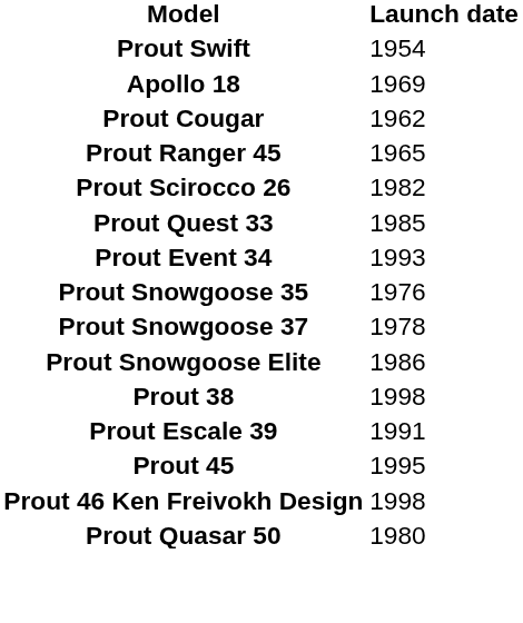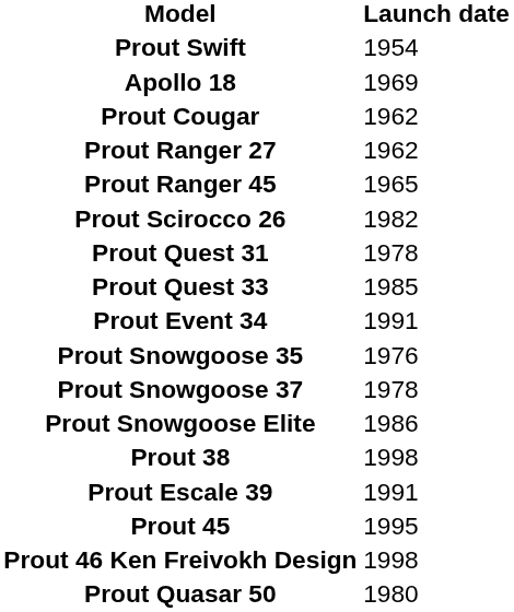+ row: Prout Ranger 27 | 1962
+ row: Prout Quest 31 | 1978
Prout Event 34 | Launch date: 1993 -> 1991
